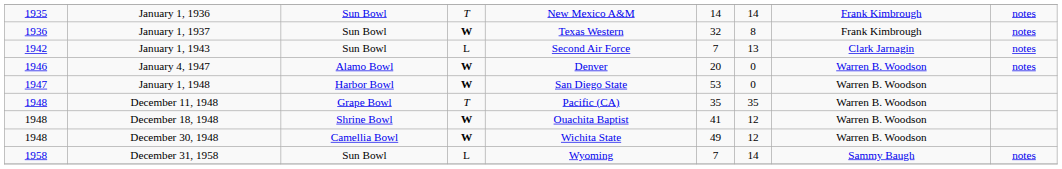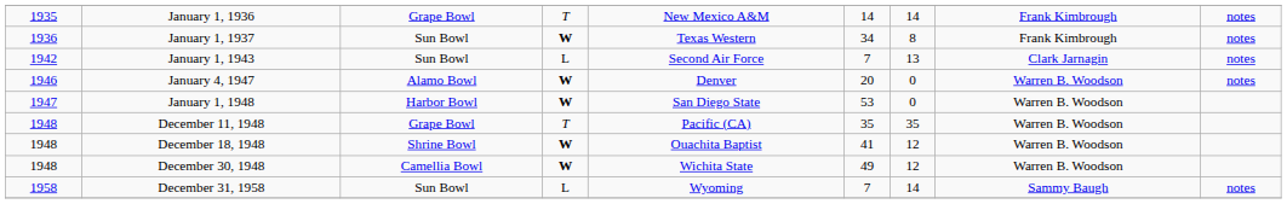January 1, 1936 | column 3: Sun Bowl -> Grape Bowl
January 1, 1937 | column 6: 32 -> 34
